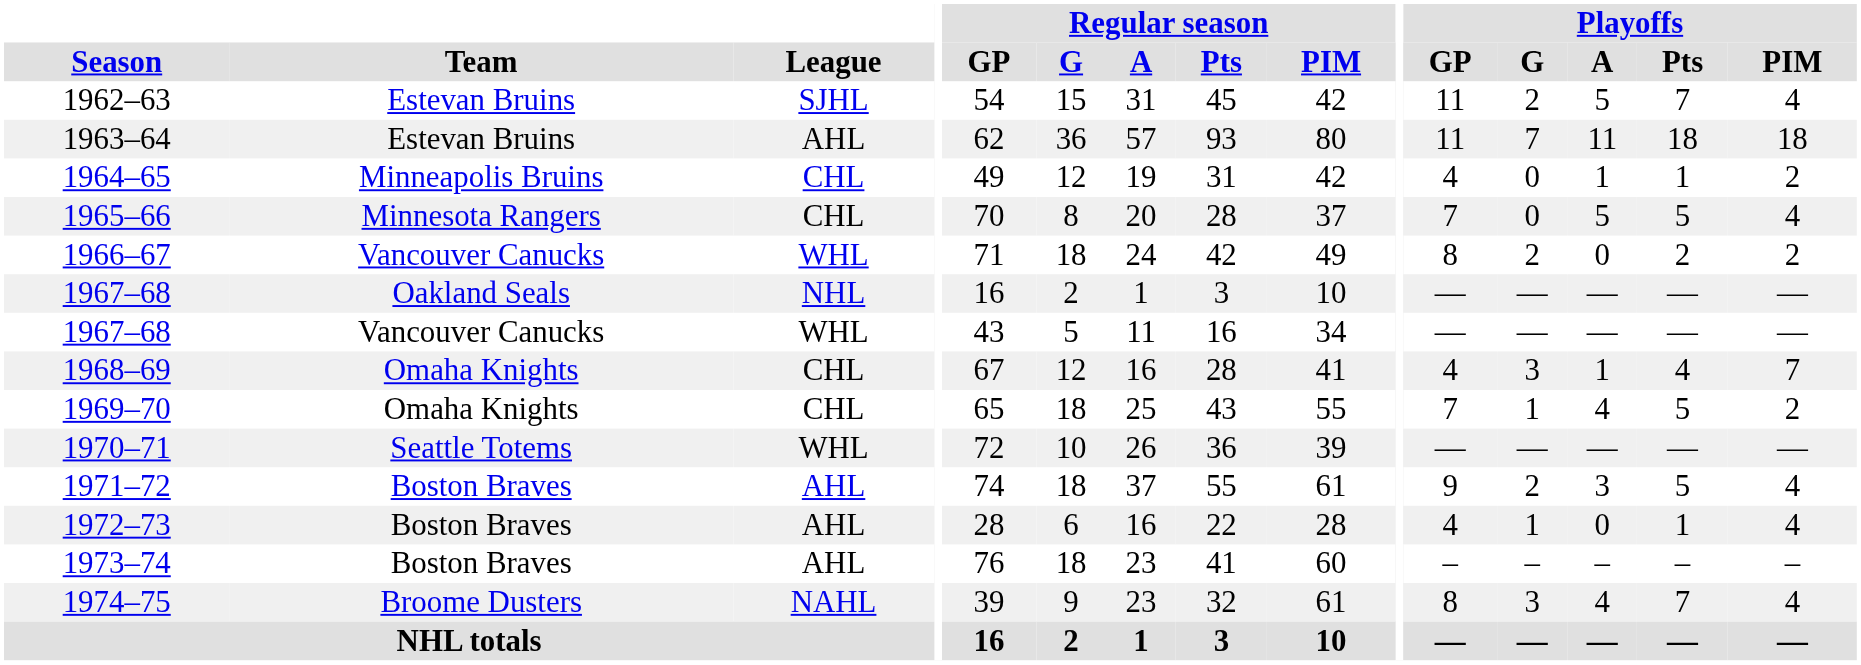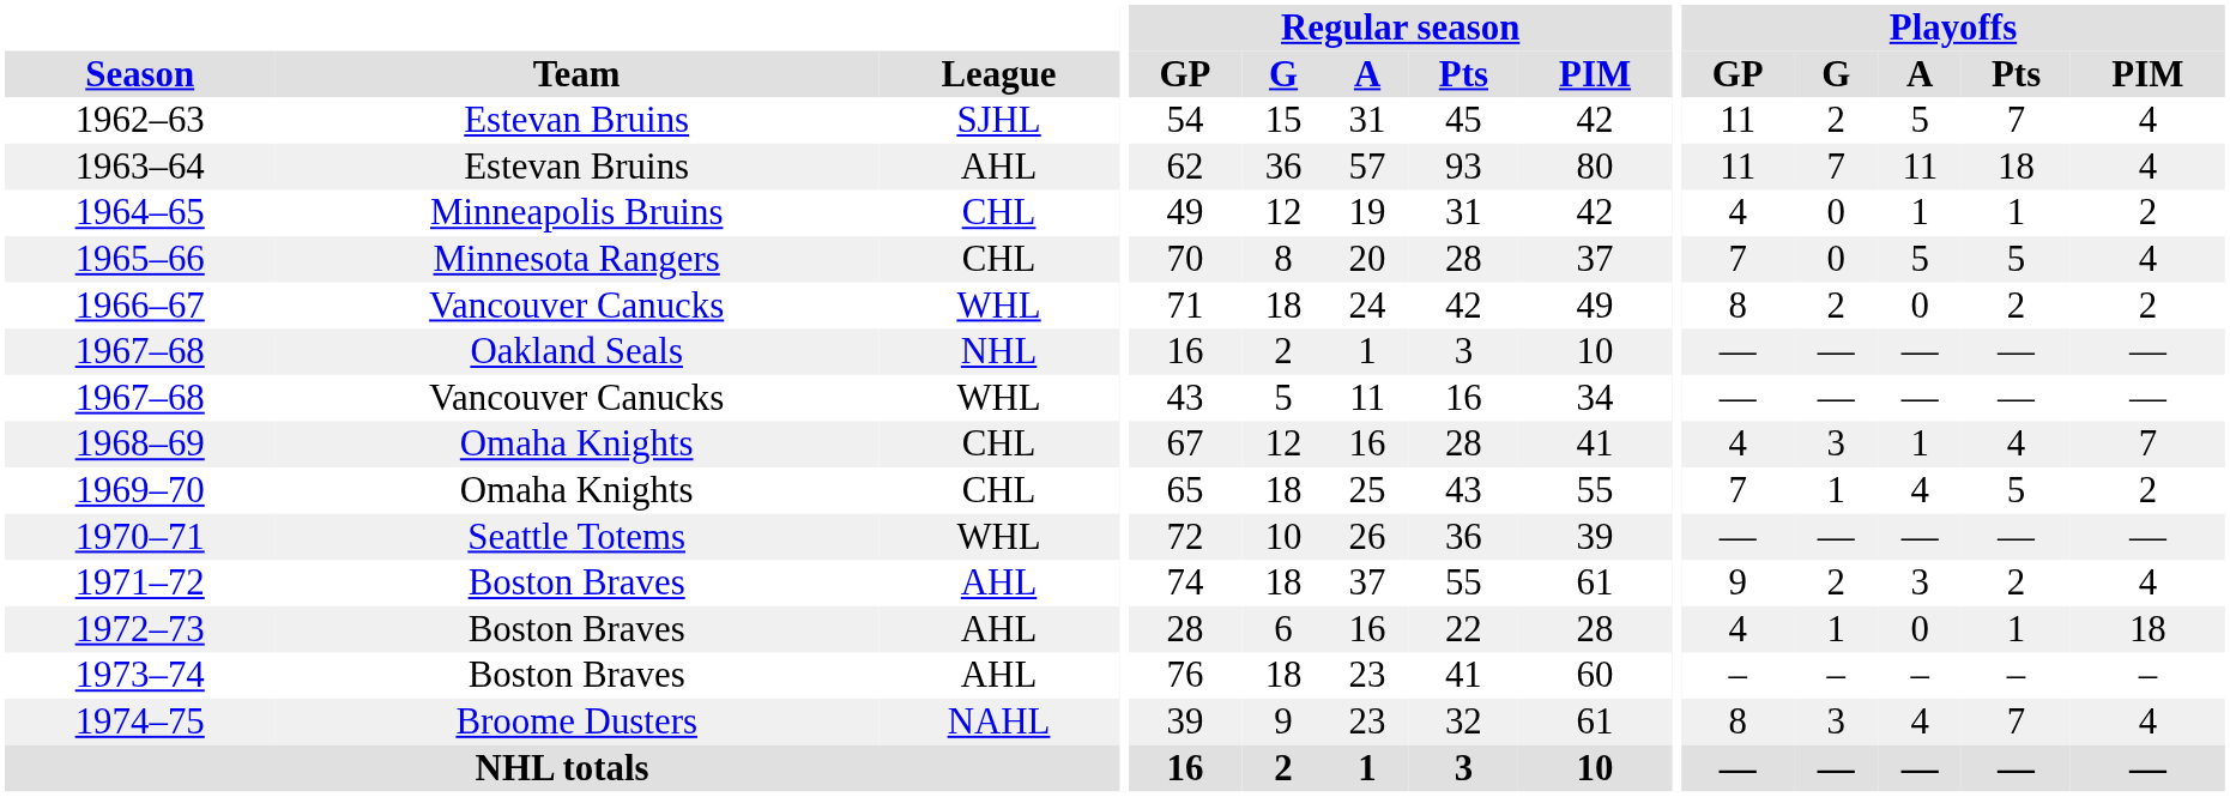1963–64 | Playoffs / PIM: 18 -> 4
1971–72 | Playoffs / Pts: 5 -> 2
1972–73 | Playoffs / PIM: 4 -> 18
